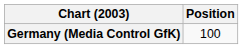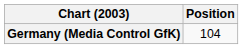Germany (Media Control GfK) | Position: 100 -> 104
